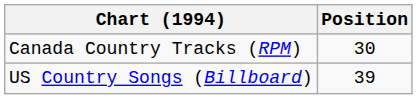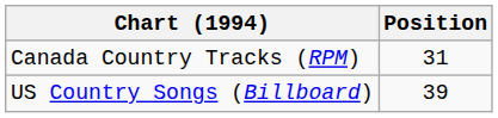Canada Country Tracks (RPM) | Position: 30 -> 31
